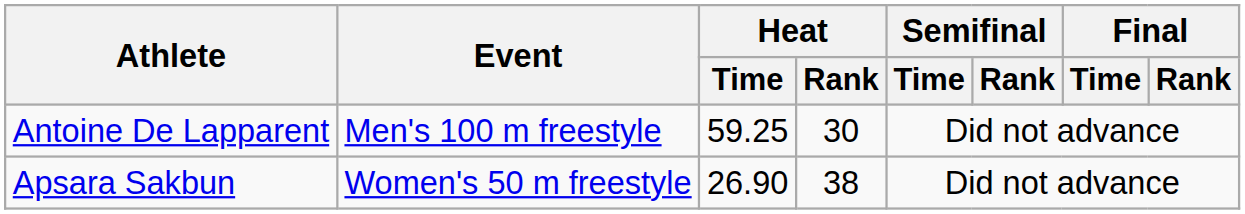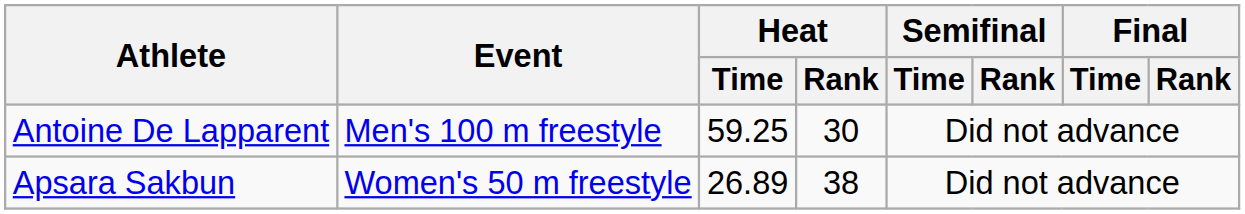Apsara Sakbun | Heat / Time: 26.90 -> 26.89
